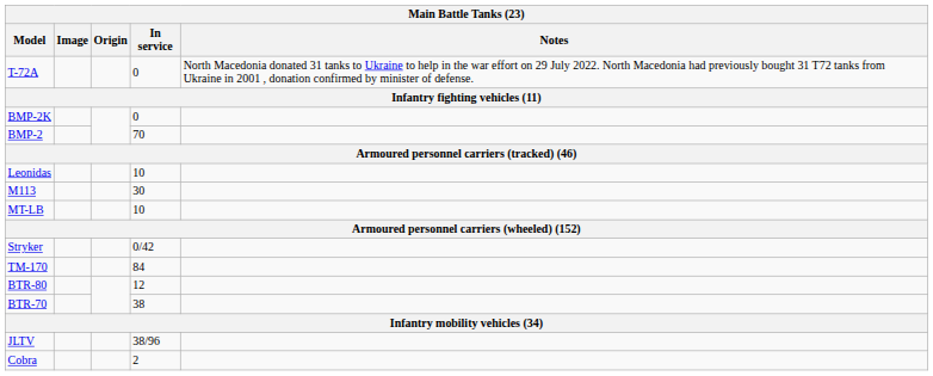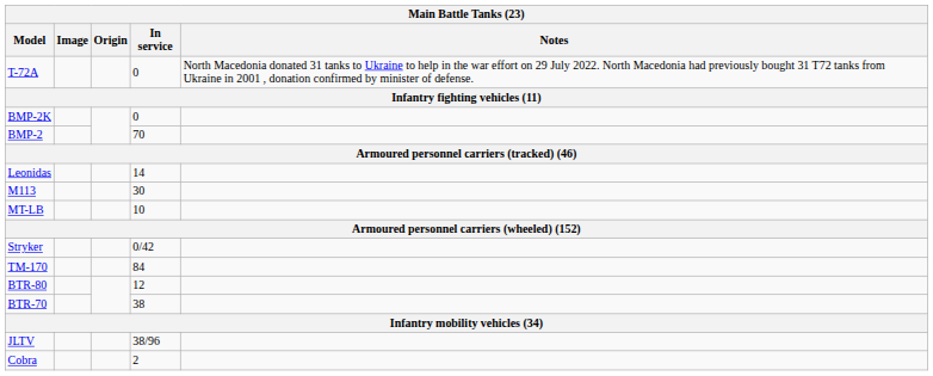Leonidas | In service: 10 -> 14
